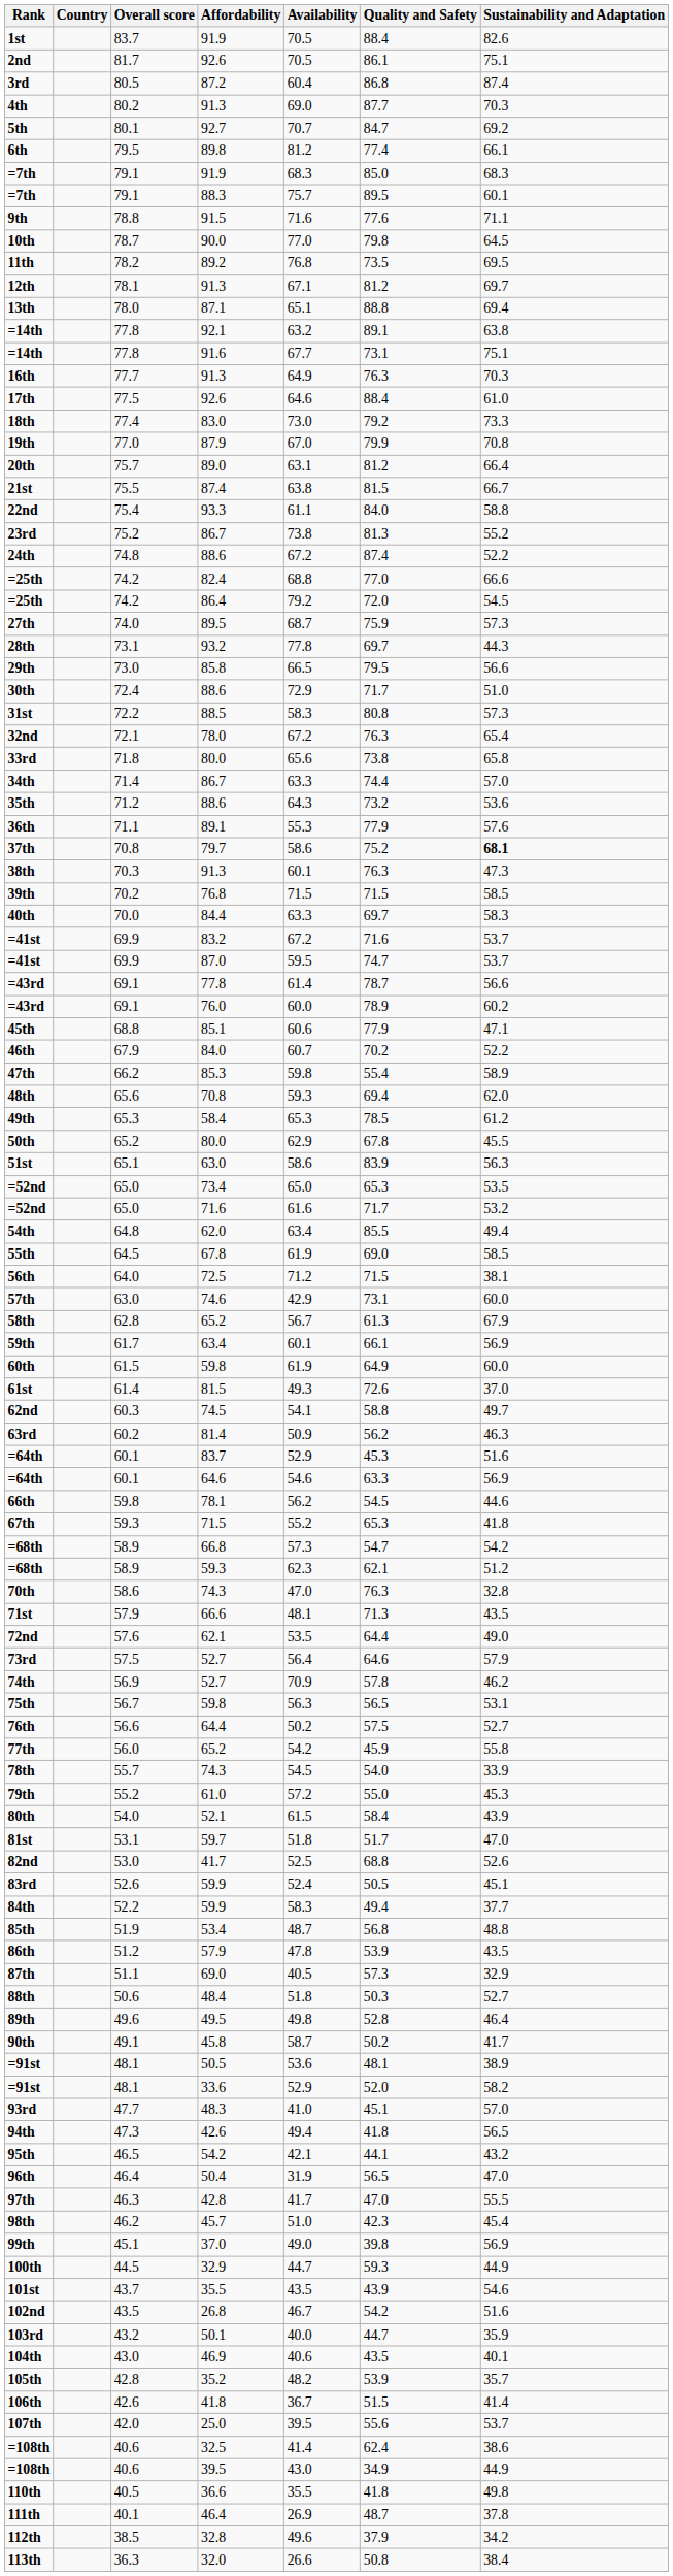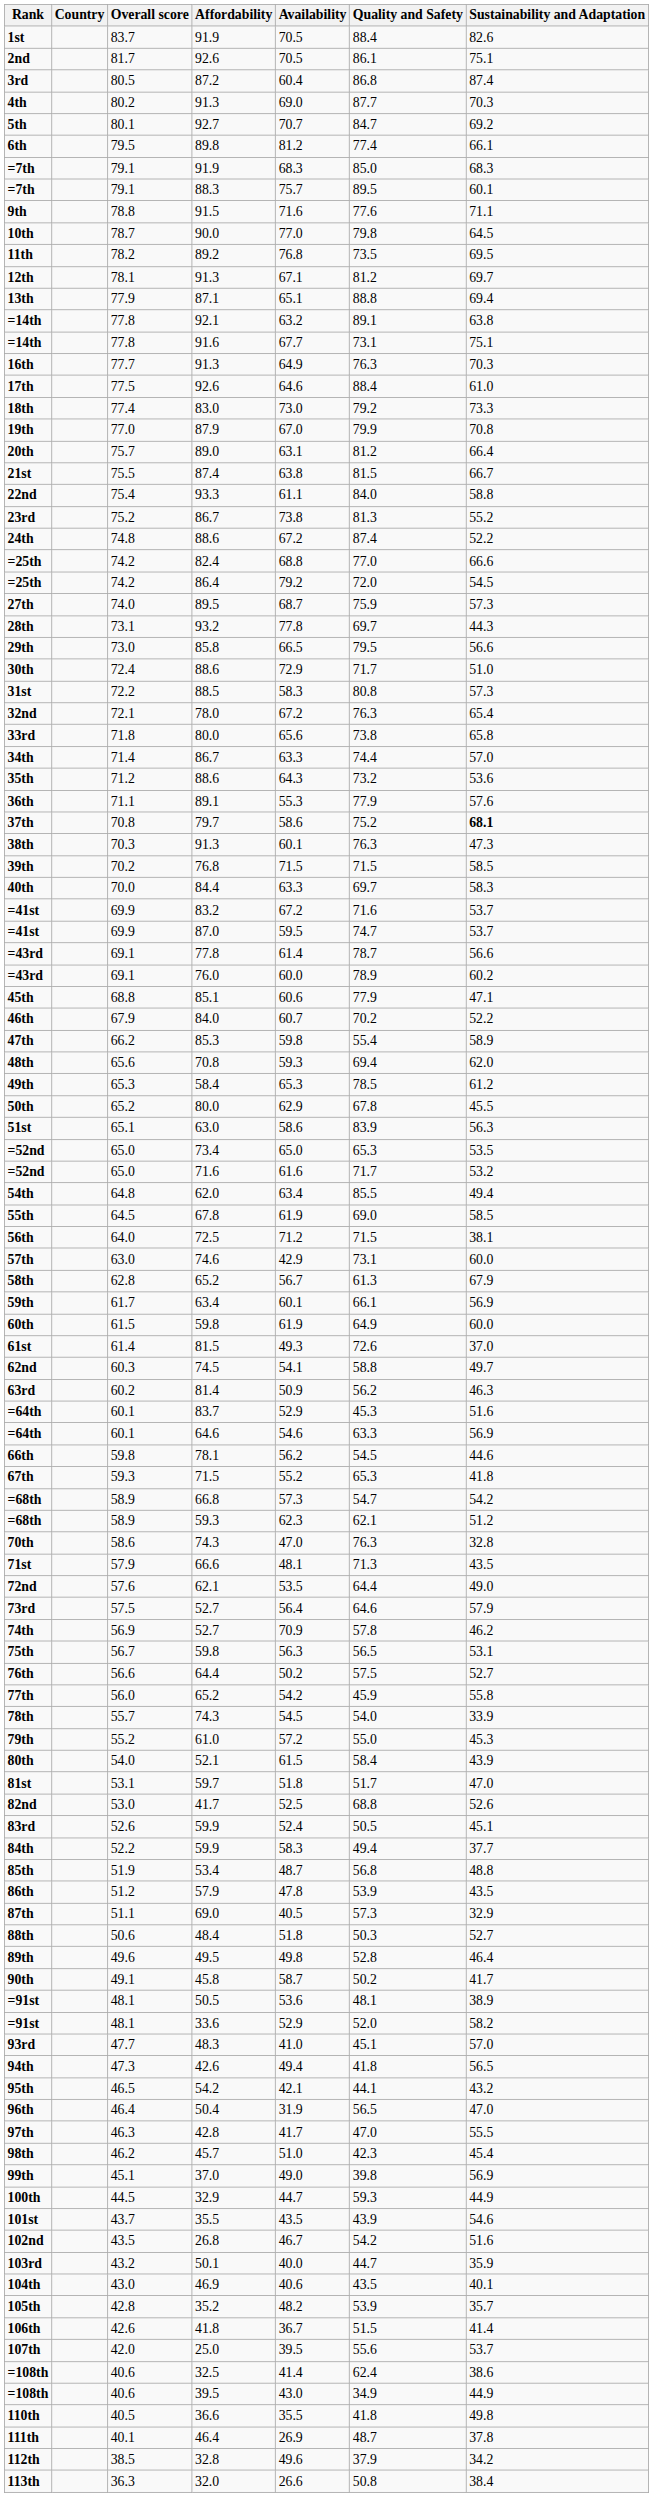13th | Overall score: 78.0 -> 77.9
